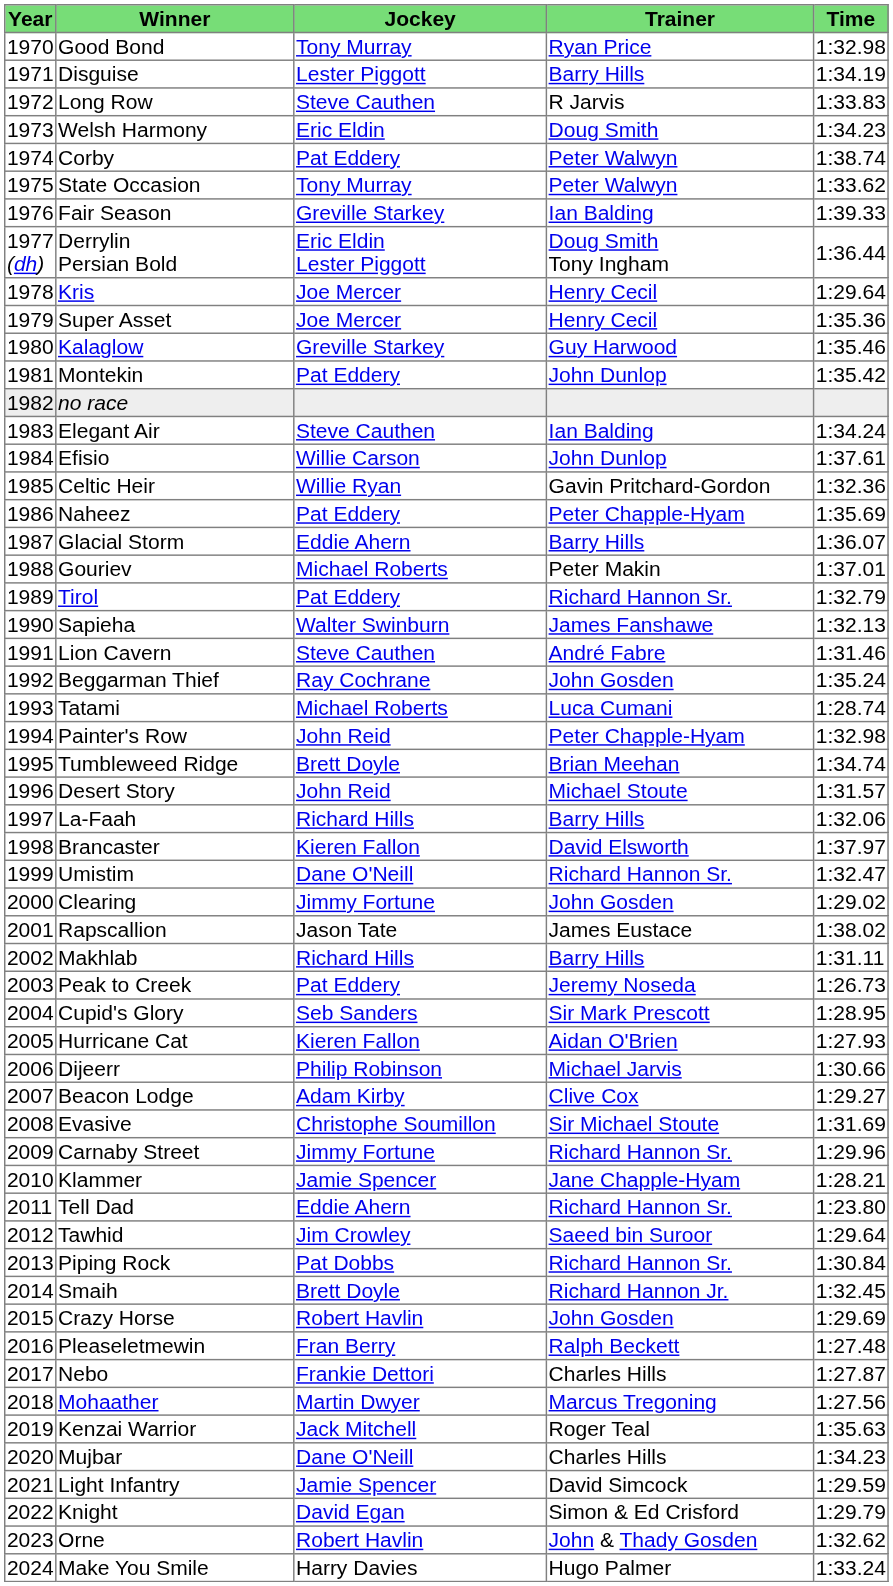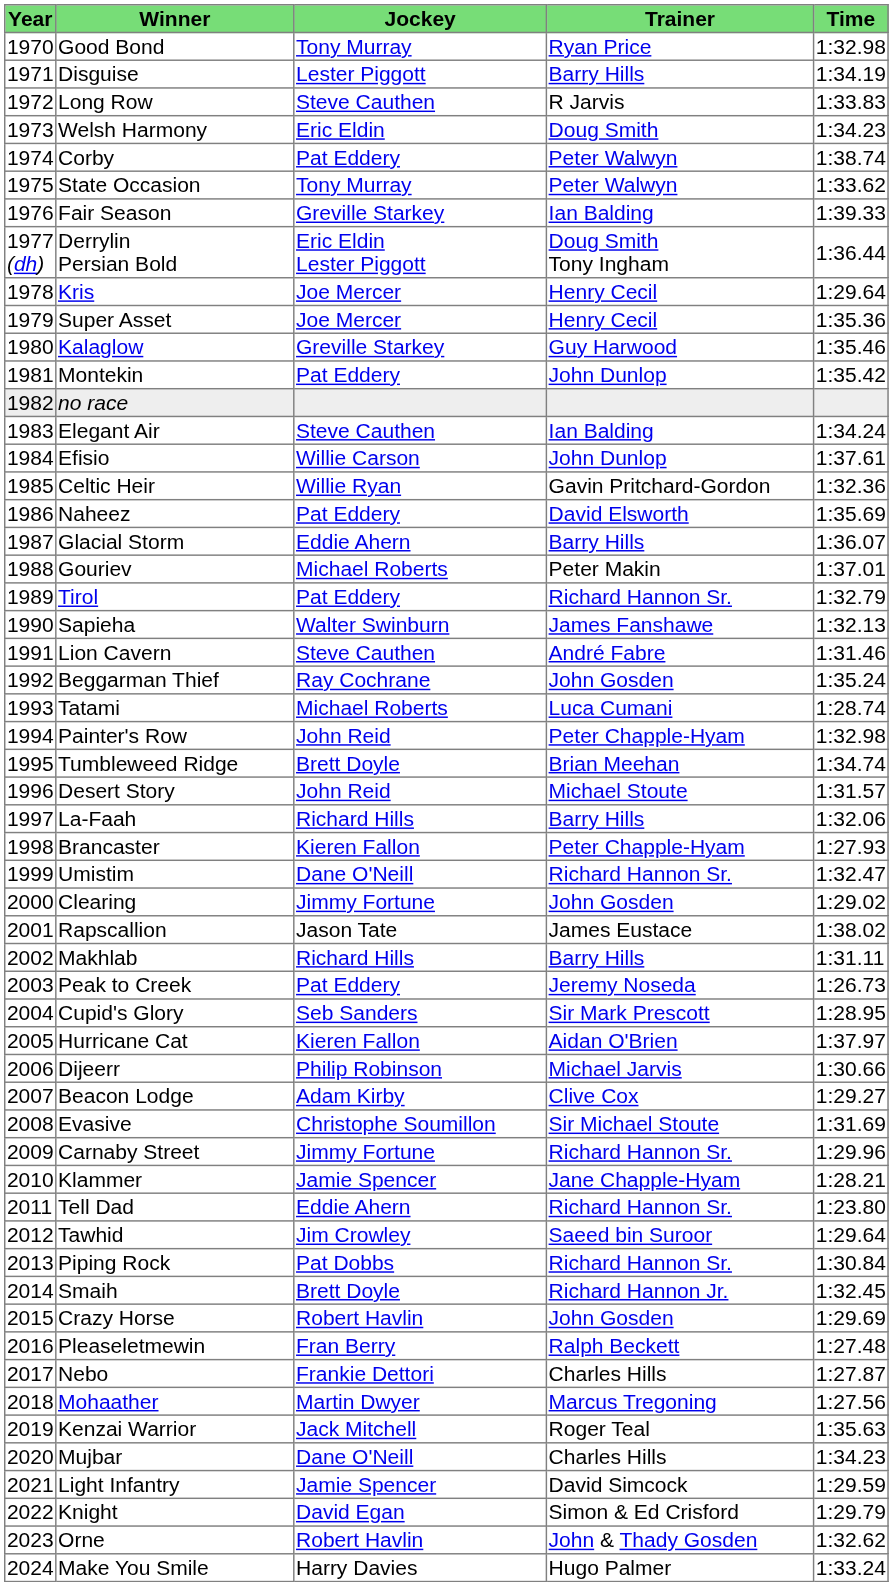Naheez | Trainer: Peter Chapple-Hyam -> David Elsworth
Brancaster | Trainer: David Elsworth -> Peter Chapple-Hyam
Brancaster | Time: 1:37.97 -> 1:27.93
Hurricane Cat | Time: 1:27.93 -> 1:37.97
